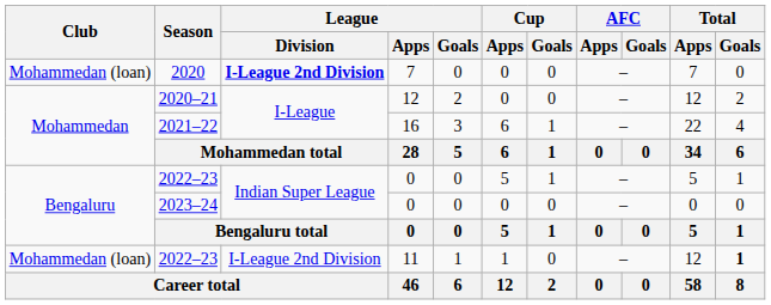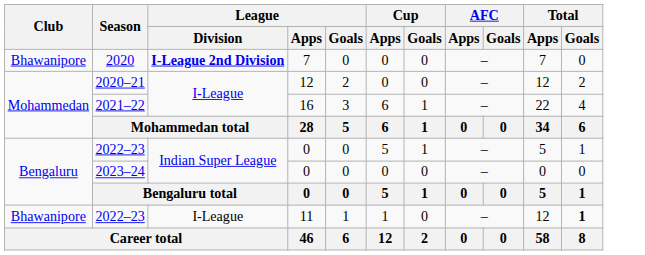2020 | Club: Mohammedan (loan) -> Bhawanipore
2022–23 / 11 | Club: Mohammedan (loan) -> Bhawanipore
2022–23 / 11 | League / Division: I-League 2nd Division -> I-League
